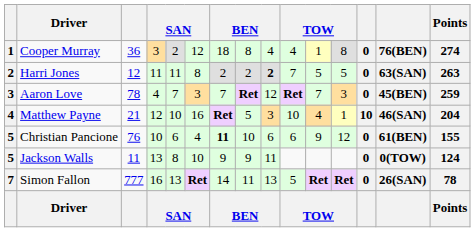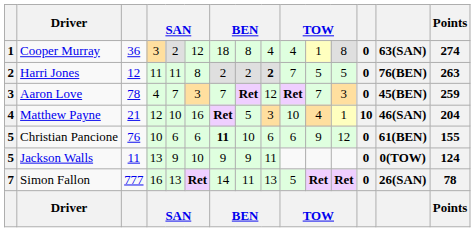Cooper Murray | column 14: 76(BEN) -> 63(SAN)
Harri Jones | column 14: 63(SAN) -> 76(BEN)
Christian Pancione | column 6: 4 -> 6
Jackson Walls | column 5: 8 -> 9
